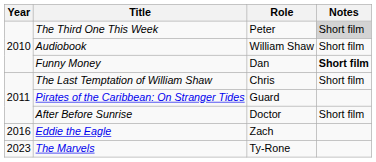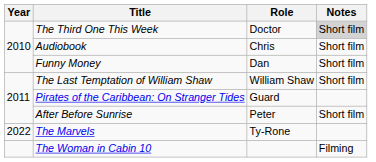The Third One This Week | Role: Peter -> Doctor
Audiobook | Role: William Shaw -> Chris
Funny Money | Notes: bold -> normal
The Last Temptation of William Shaw | Role: Chris -> William Shaw
After Before Sunrise | Role: Doctor -> Peter
- row: 2016 | Eddie the Eagle | Zach
The Marvels | Year: 2023 -> 2022
+ row: The Woman in Cabin 10 | Filming
